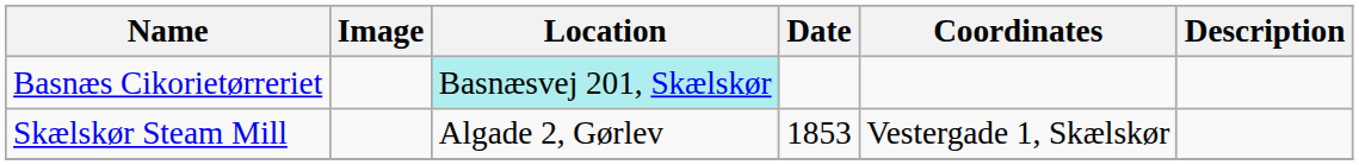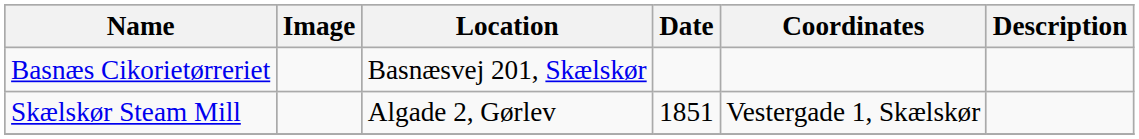Basnæs Cikorietørreriet | Location: paleturquoise background -> no background
Skælskør Steam Mill | Date: 1853 -> 1851
